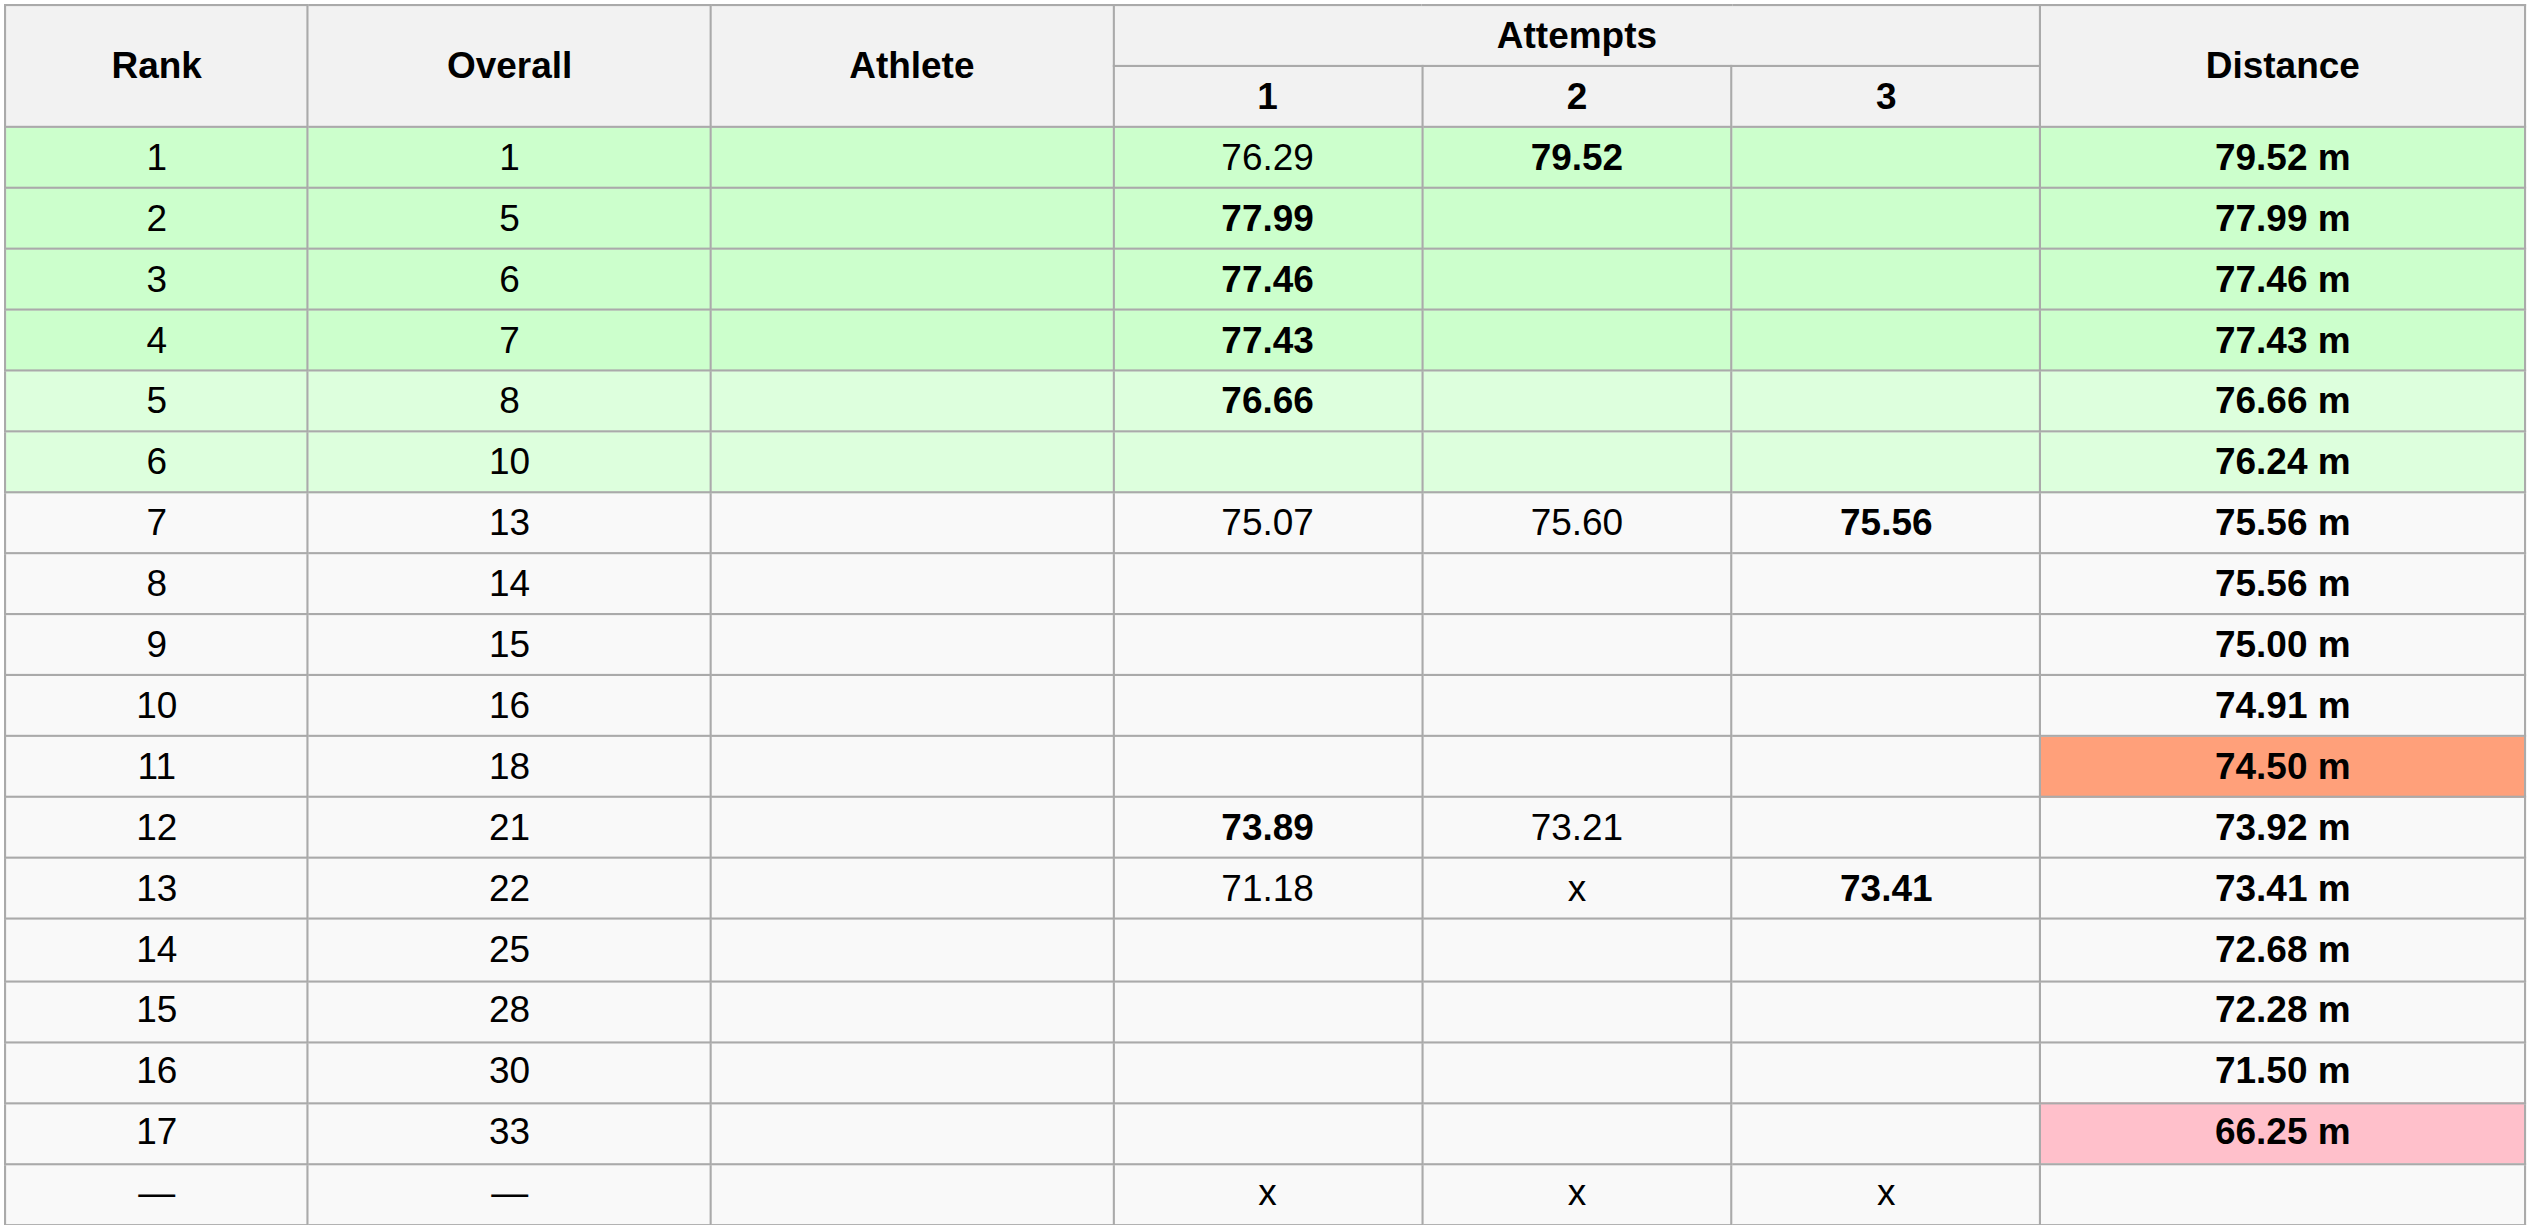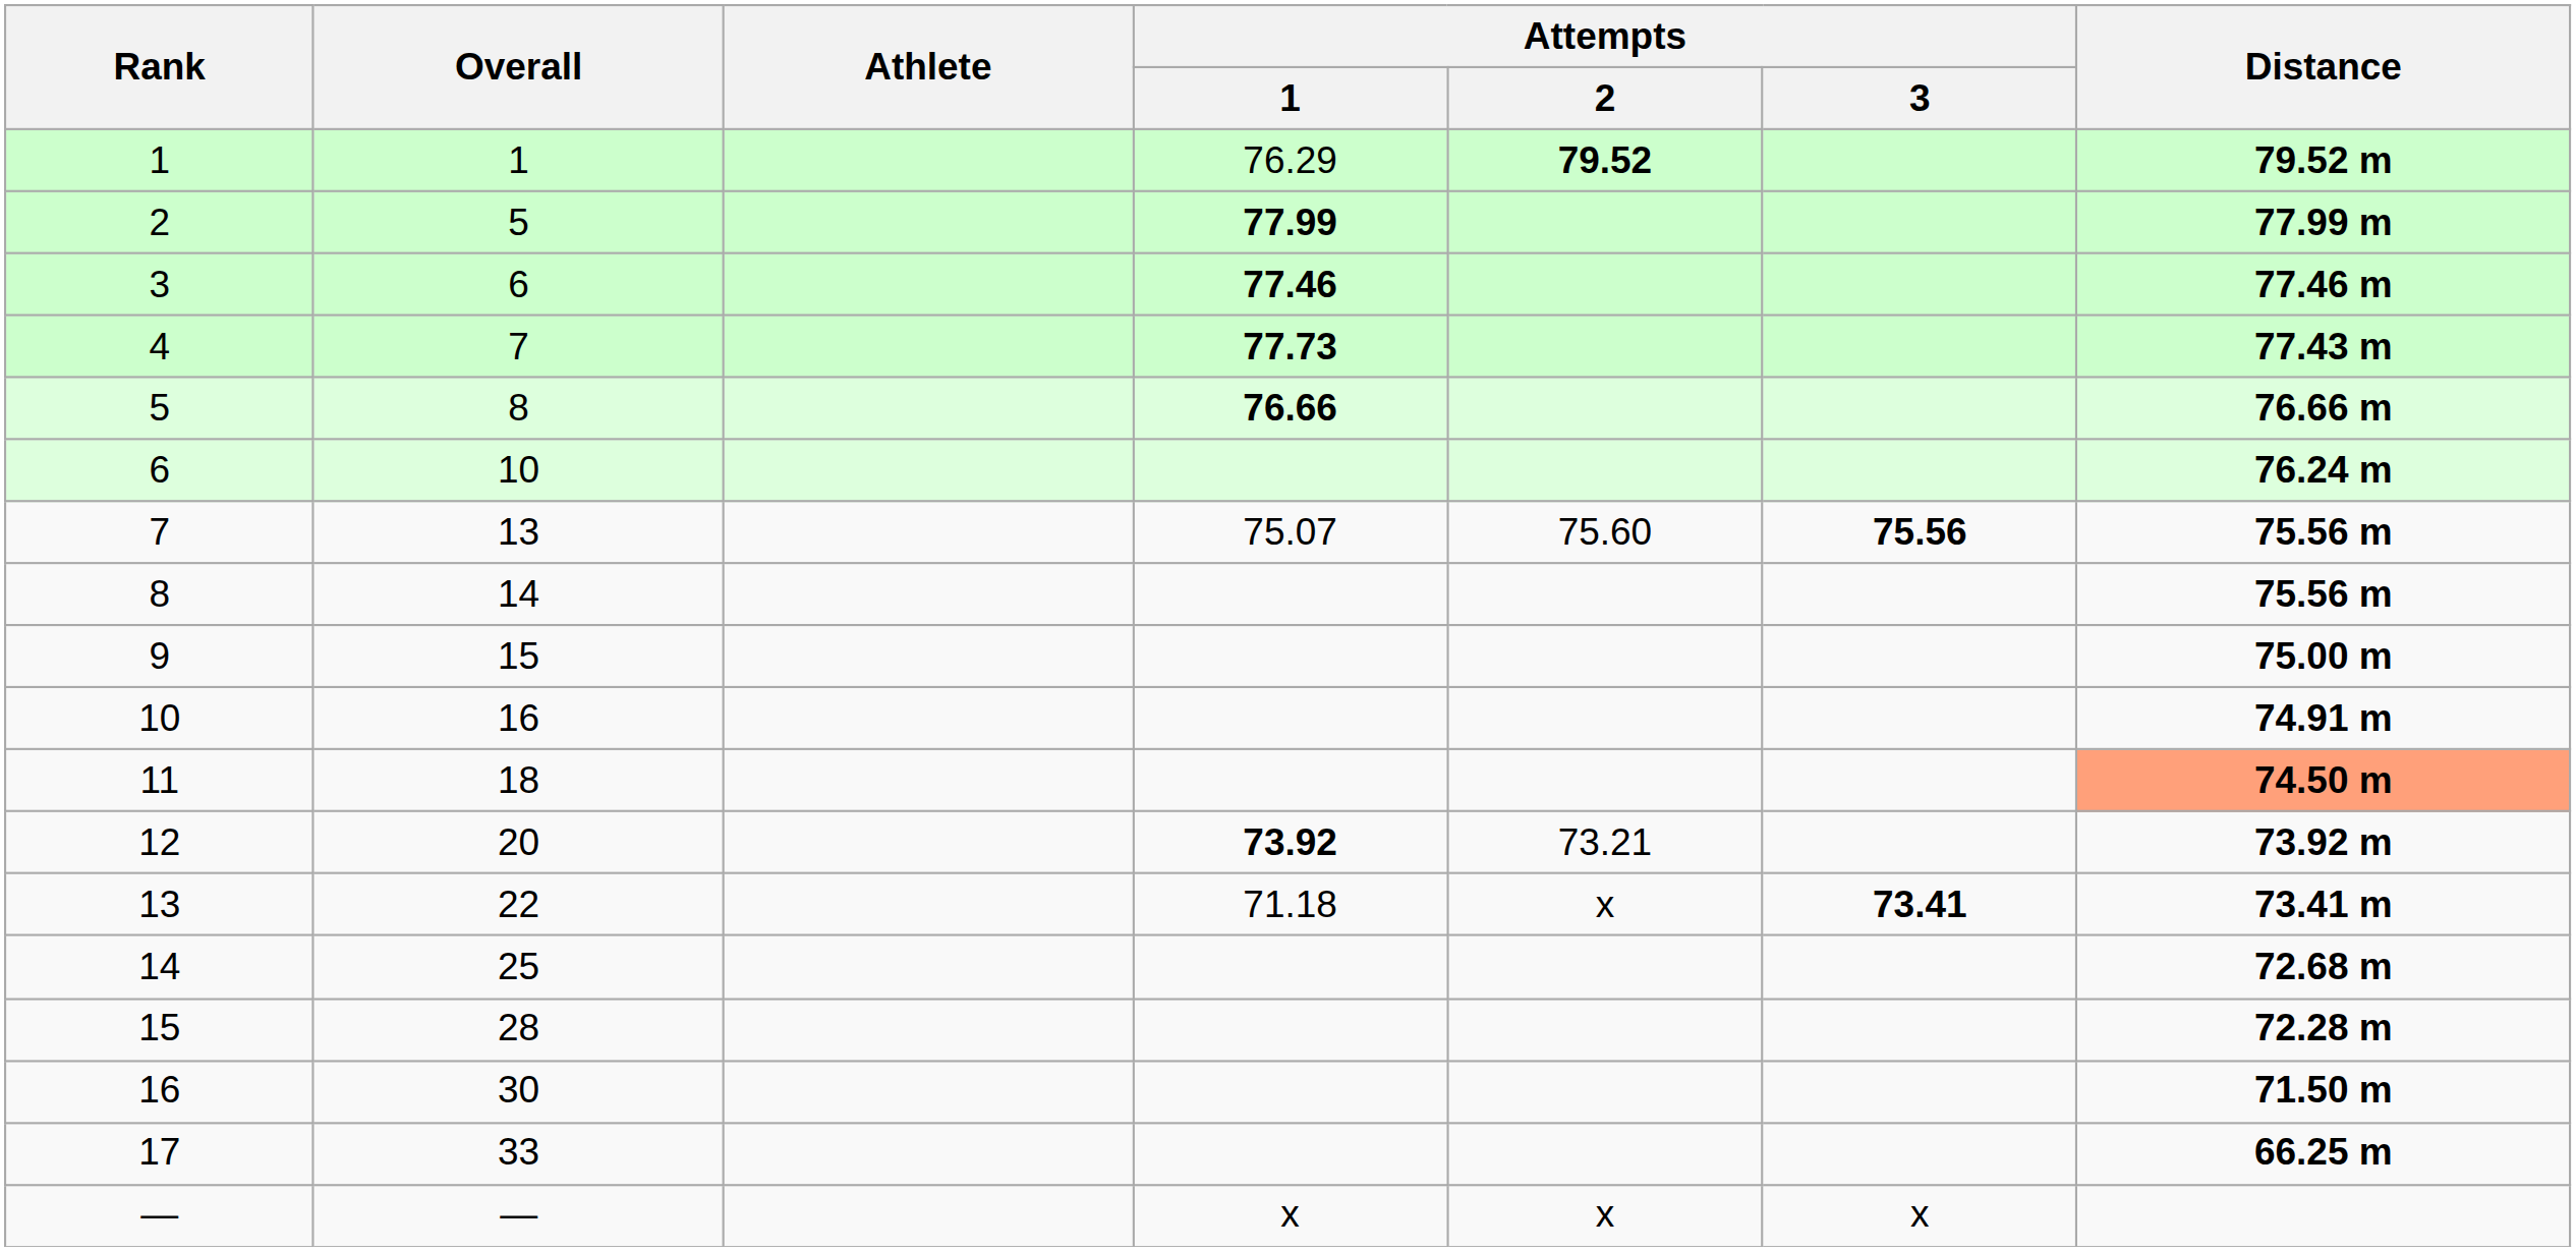4 | Attempts / 1: 77.43 -> 77.73
12 | Overall: 21 -> 20
12 | Attempts / 1: 73.89 -> 73.92
17 | Distance: pink background -> no background
